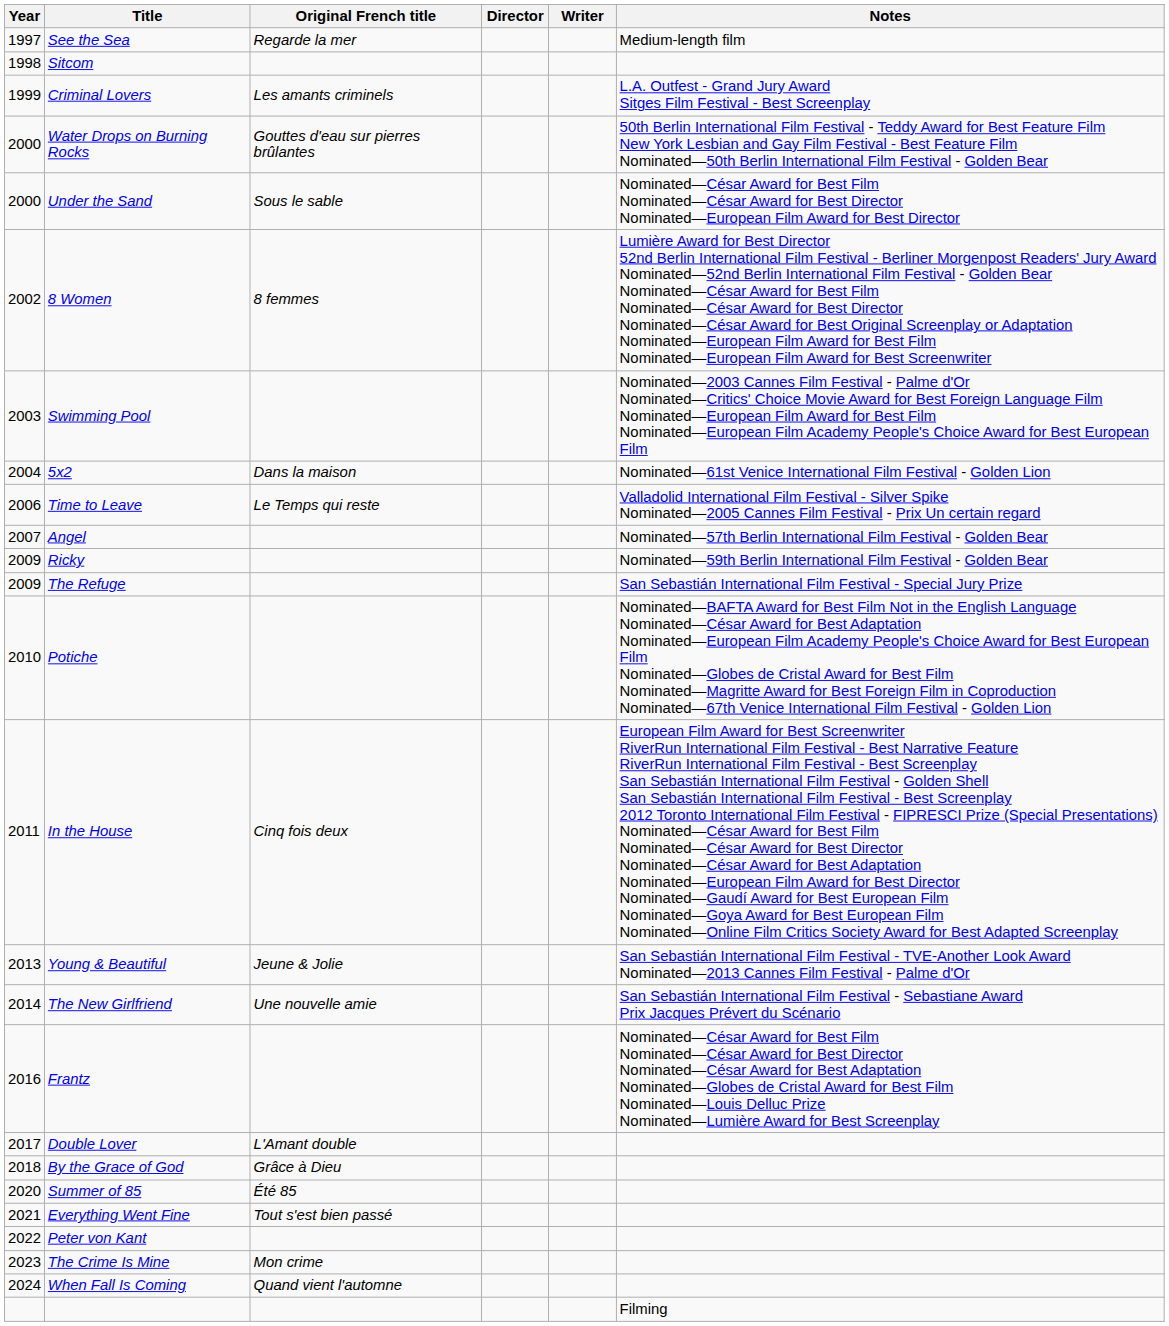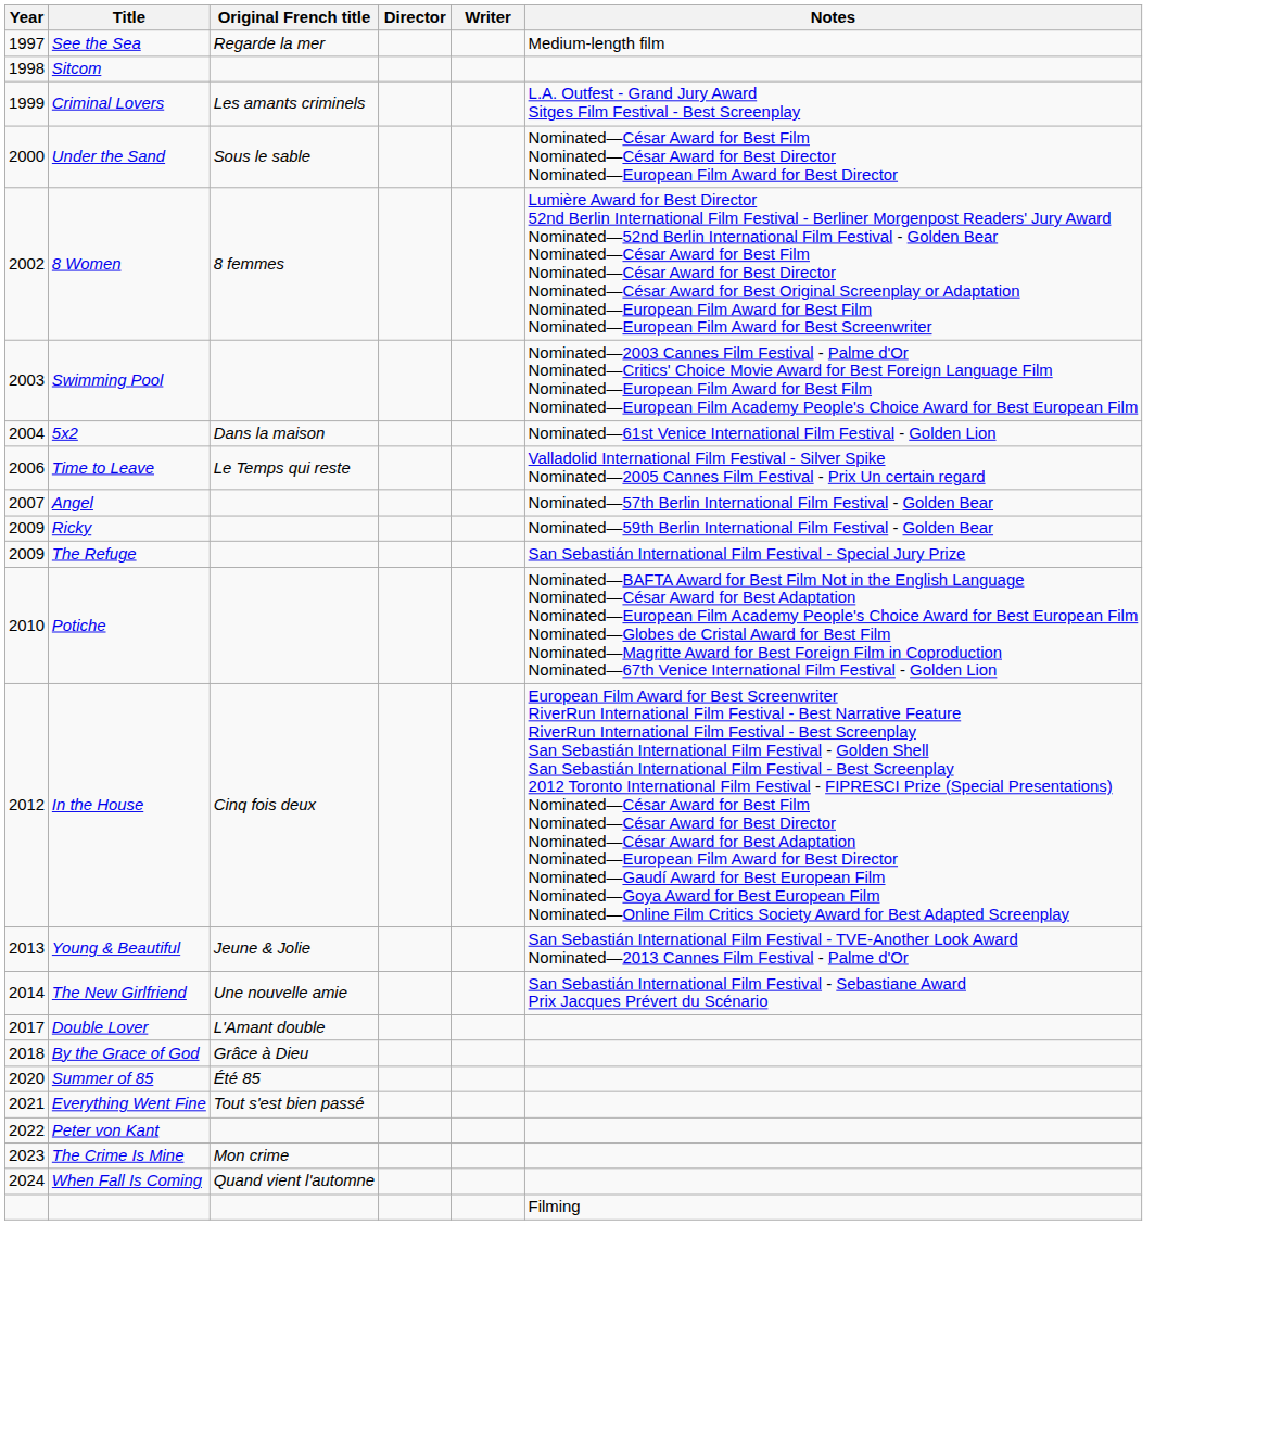- row: 2000 | Water Drops on Burning Rocks | Gouttes d'eau sur pierres brûlantes | 50th Berlin International Film Festival - Teddy Award for Best Feature Film New York Lesbian and Gay Film Festival - Best Feature Film Nominated—50th Berlin International Film Festival - Golden Bear
In the House | Year: 2011 -> 2012
- row: 2016 | Frantz | Nominated—César Award for Best Film Nominated—César Award for Best Director Nominated—César Award for Best Adaptation Nominated—Globes de Cristal Award for Best Film Nominated—Louis Delluc Prize Nominated—Lumière Award for Best Screenplay
